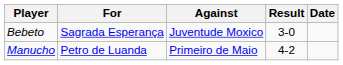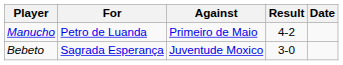rows swapped: Manucho <-> Bebeto
